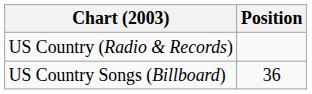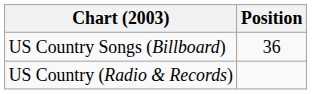rows swapped: US Country Songs (Billboard) <-> US Country (Radio & Records)
